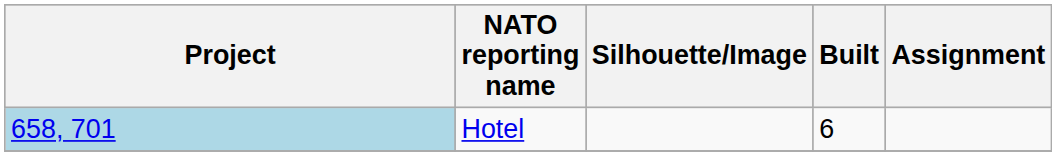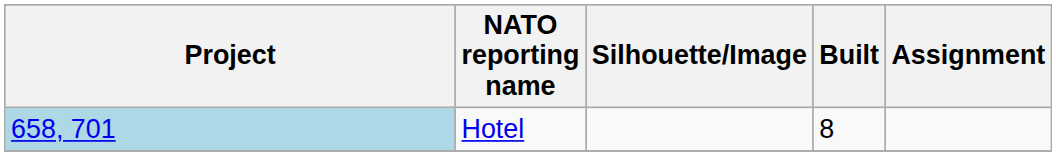Hotel | Built: 6 -> 8
